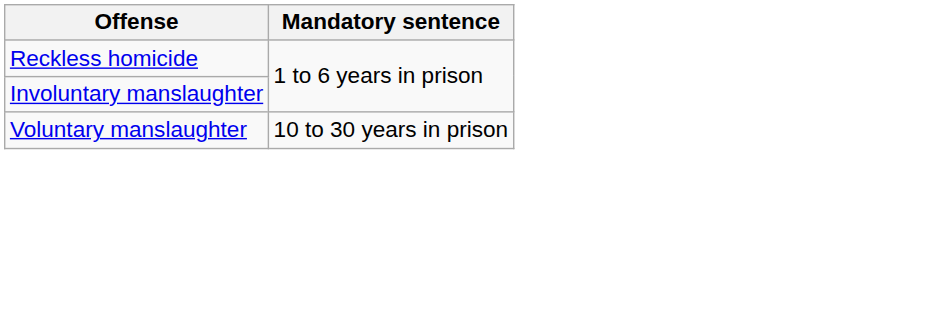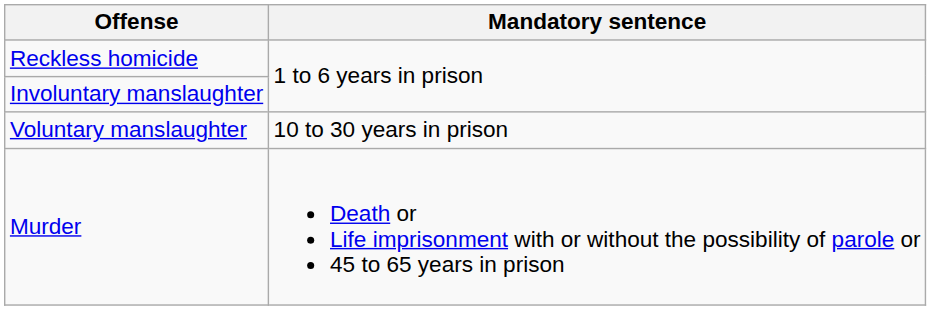+ row: Murder | Death or Life imprisonment with or without the possibility of parole or 45 to 65 years in prison
